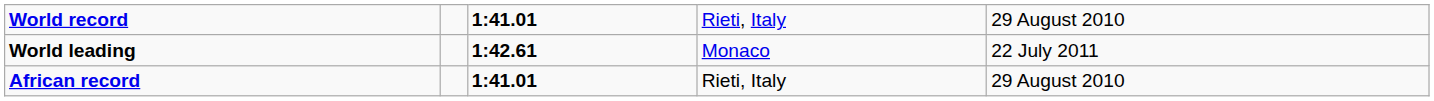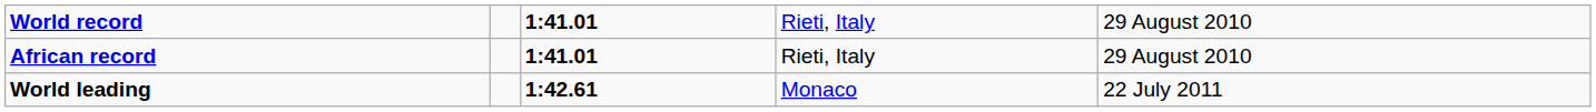rows swapped: World leading <-> African record
